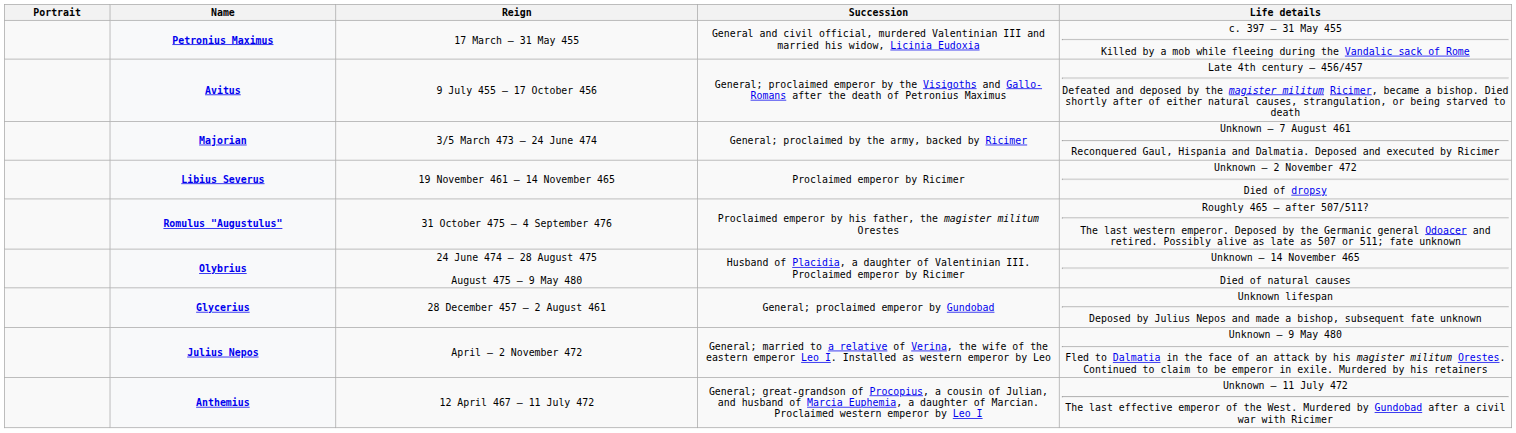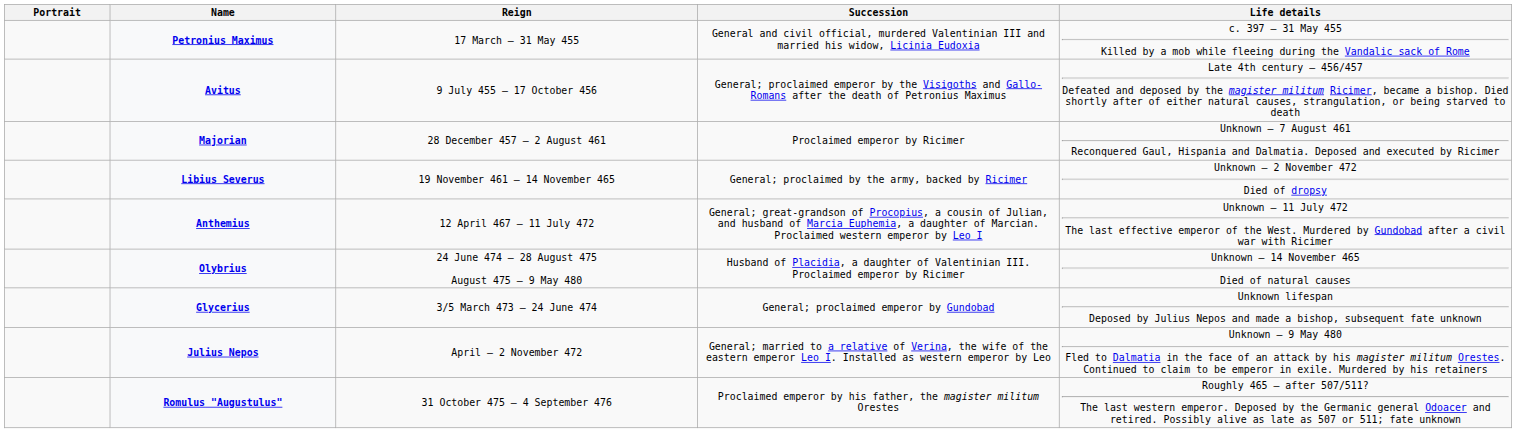Majorian | Reign: 3/5 March 473 – 24 June 474 -> 28 December 457 – 2 August 461
Majorian | Succession: General; proclaimed by the army, backed by Ricimer -> Proclaimed emperor by Ricimer
Libius Severus | Succession: Proclaimed emperor by Ricimer -> General; proclaimed by the army, backed by Ricimer
rows swapped: Anthemius <-> Romulus "Augustulus"
Glycerius | Reign: 28 December 457 – 2 August 461 -> 3/5 March 473 – 24 June 474
